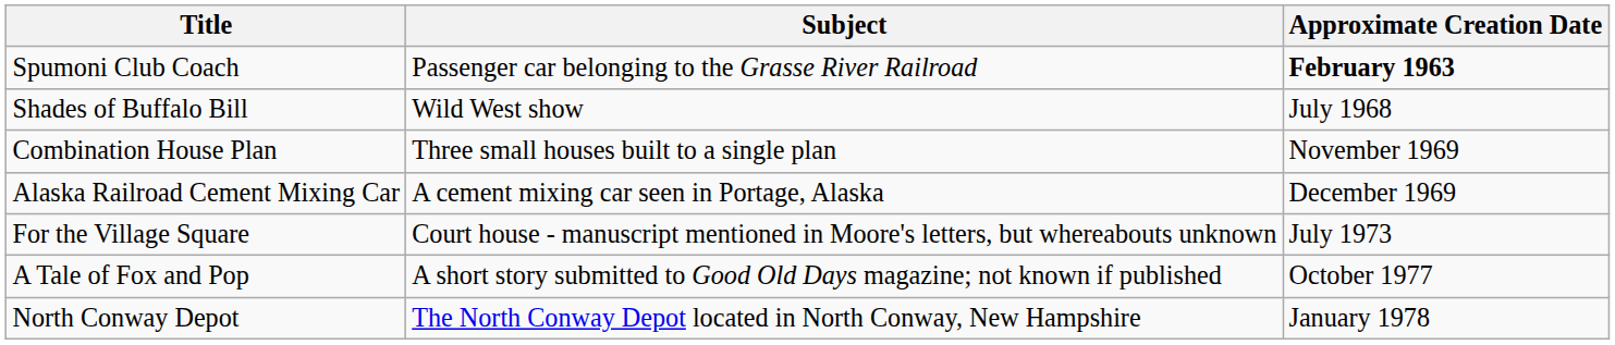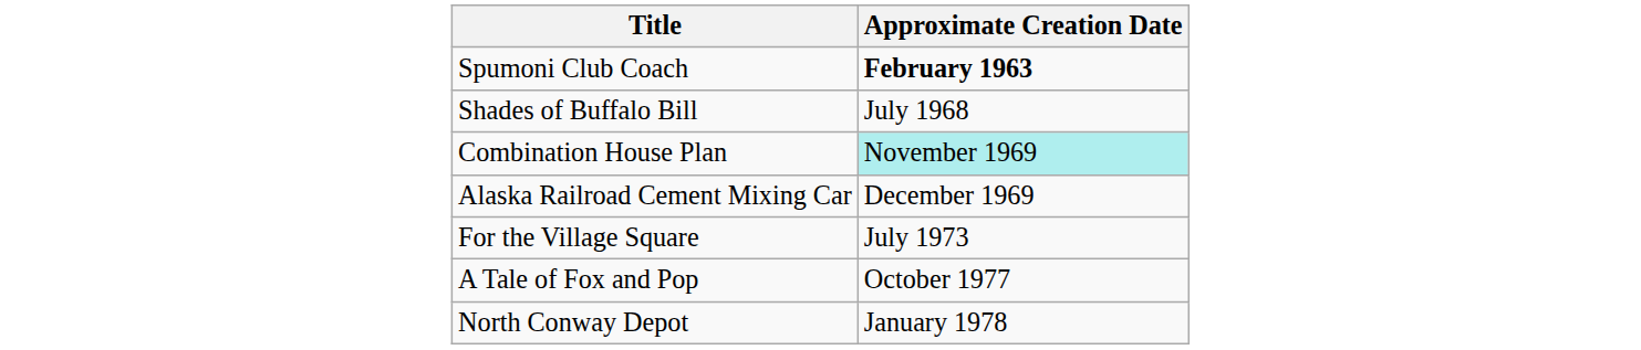- column: Subject | Passenger car belonging to the Grasse River Railroad | Wild West show | Three small houses built to a single plan | A cement mixing car seen in Portage, Alaska | Court house - manuscript mentioned in Moore's letters, but whereabouts unknown | A short story submitted to Good Old Days magazine; not known if published | The North Conway Depot located in North Conway, New Hampshire
Combination House Plan | Approximate Creation Date: no background -> paleturquoise background
